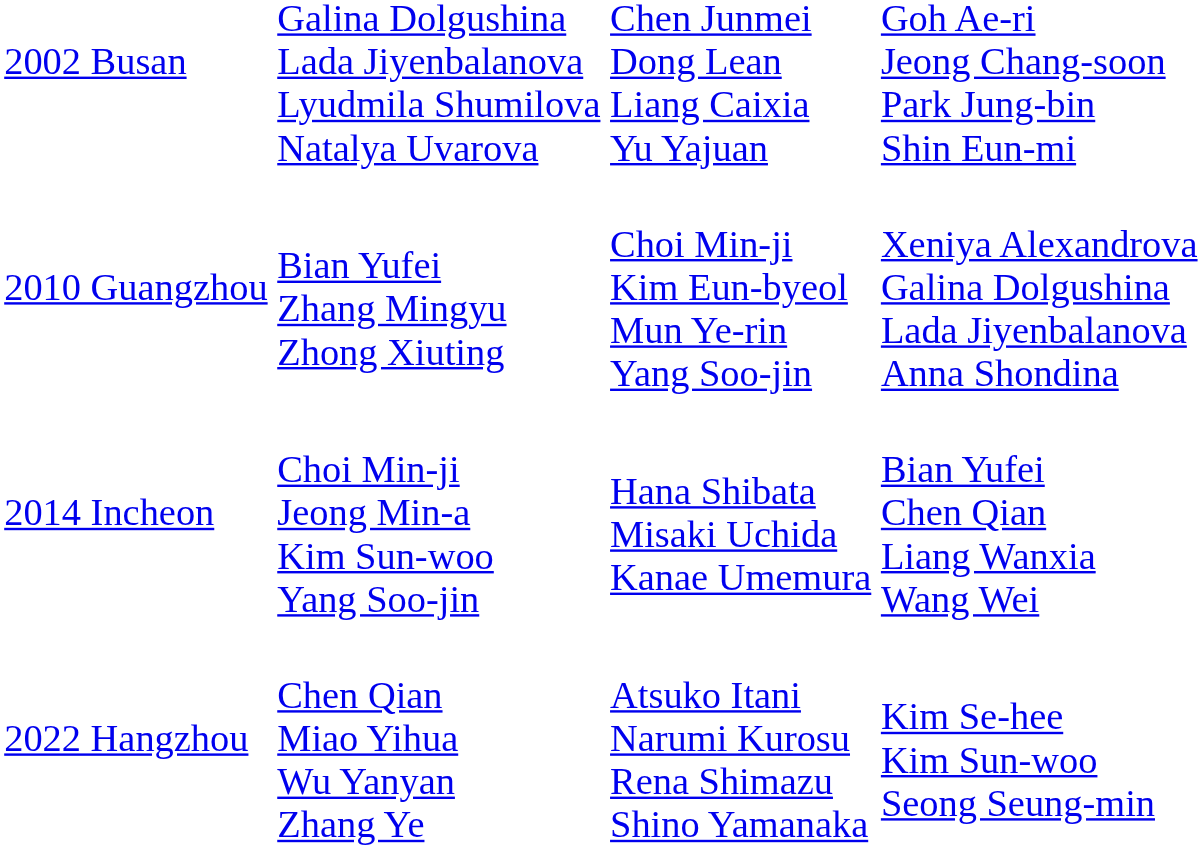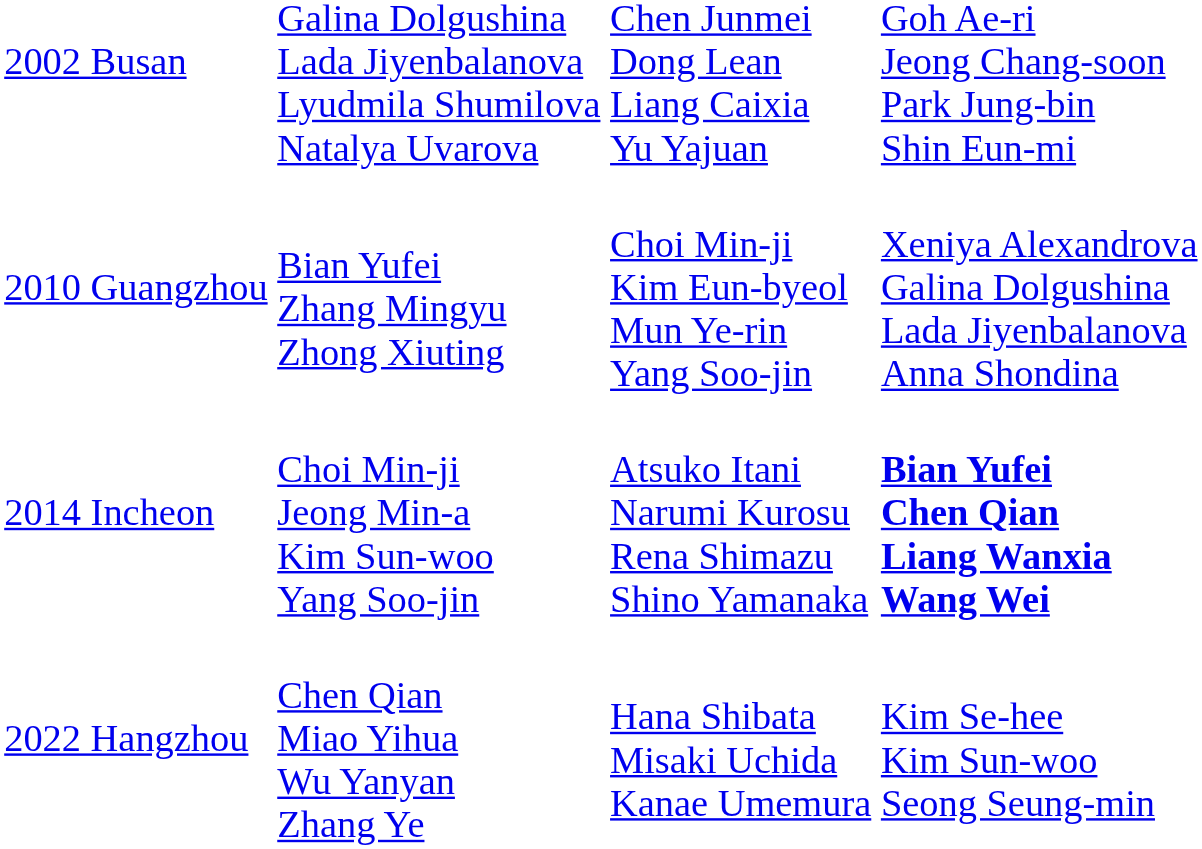2014 Incheon | column 3: Hana Shibata Misaki Uchida Kanae Umemura -> Atsuko Itani Narumi Kurosu Rena Shimazu Shino Yamanaka
2014 Incheon | column 4: normal -> bold
2022 Hangzhou | column 3: Atsuko Itani Narumi Kurosu Rena Shimazu Shino Yamanaka -> Hana Shibata Misaki Uchida Kanae Umemura
